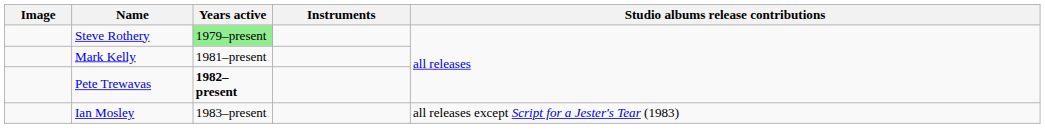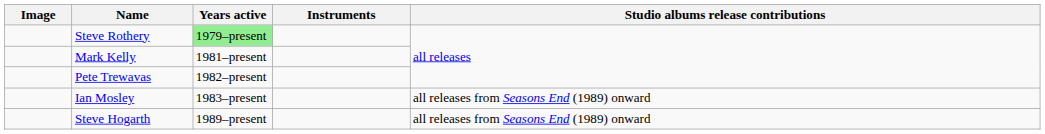Pete Trewavas | Years active: bold -> normal
Ian Mosley | Studio albums release contributions: all releases except Script for a Jester's Tear (1983) -> all releases from Seasons End (1989) onward
+ row: Steve Hogarth | 1989–present | all releases from Seasons End (1989) onward
